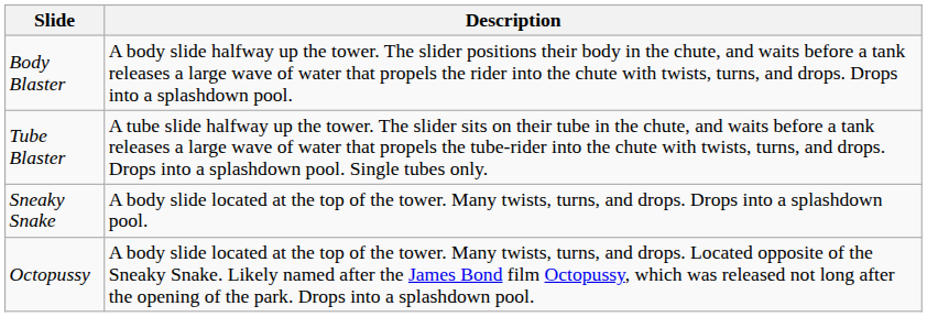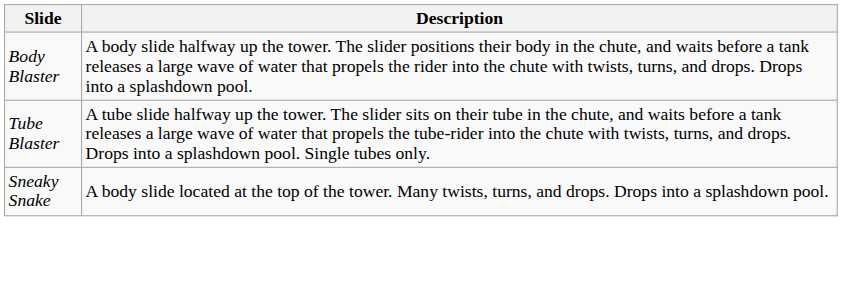- row: Octopussy | A body slide located at the top of the tower. Many twists, turns, and drops. Located opposite of the Sneaky Snake. Likely named after the James Bond film Octopussy, which was released not long after the opening of the park. Drops into a splashdown pool.
